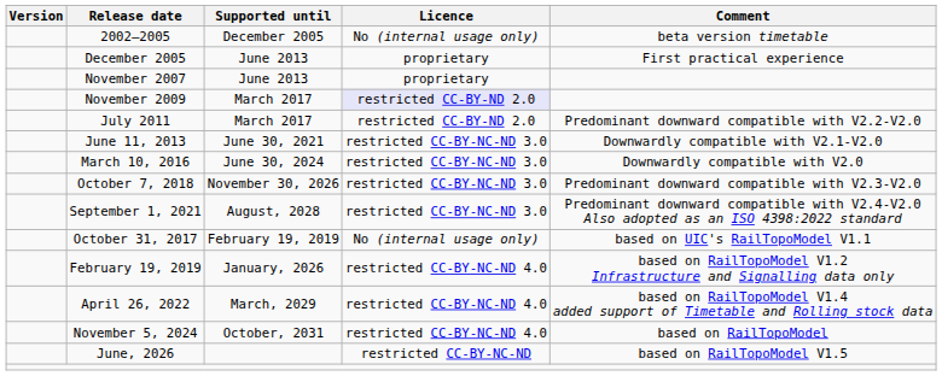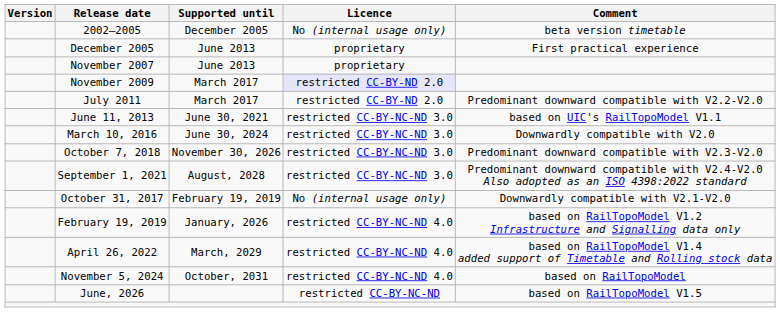June 11, 2013 | Comment: Downwardly compatible with V2.1-V2.0 -> based on UIC's RailTopoModel V1.1
October 31, 2017 | Comment: based on UIC's RailTopoModel V1.1 -> Downwardly compatible with V2.1-V2.0
